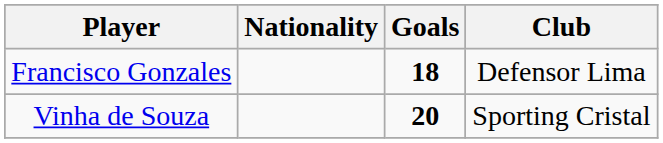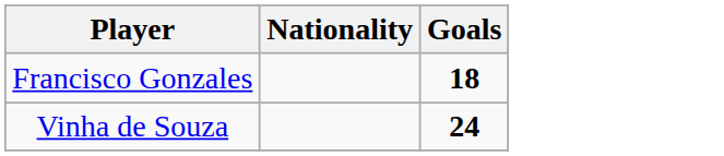- column: Club | Defensor Lima | Sporting Cristal
Vinha de Souza | Goals: 20 -> 24
